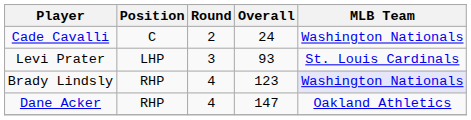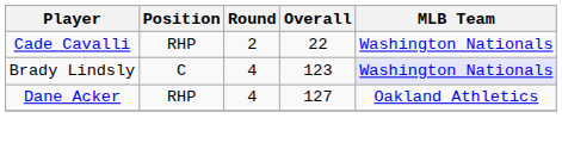Cade Cavalli | Position: C -> RHP
Cade Cavalli | Overall: 24 -> 22
- row: Levi Prater | LHP | 3 | 93 | St. Louis Cardinals
Brady Lindsly | Position: RHP -> C
Dane Acker | Overall: 147 -> 127
